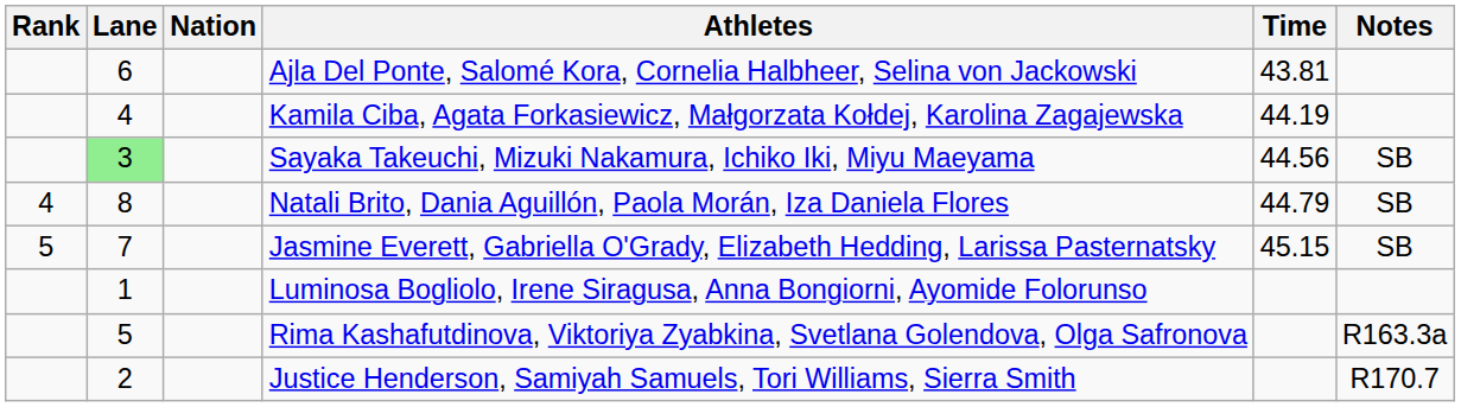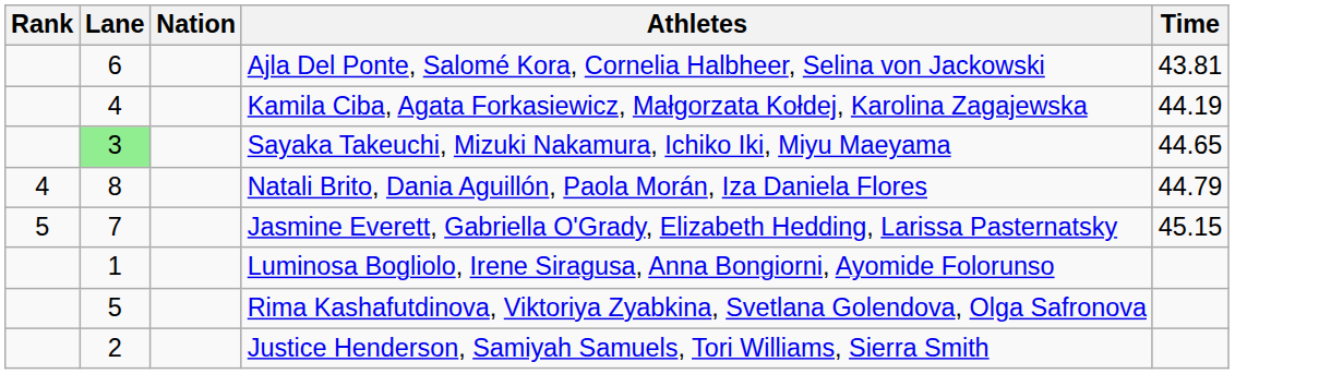- column: Notes | SB | SB | SB | R163.3a | R170.7
Sayaka Takeuchi, Mizuki Nakamura, Ichiko Iki, Miyu Maeyama | Time: 44.56 -> 44.65
